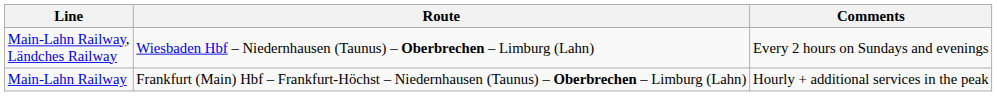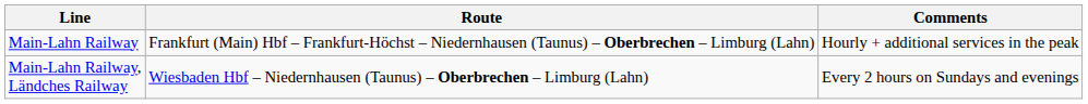rows swapped: Main-Lahn Railway, Ländches Railway <-> Main-Lahn Railway
